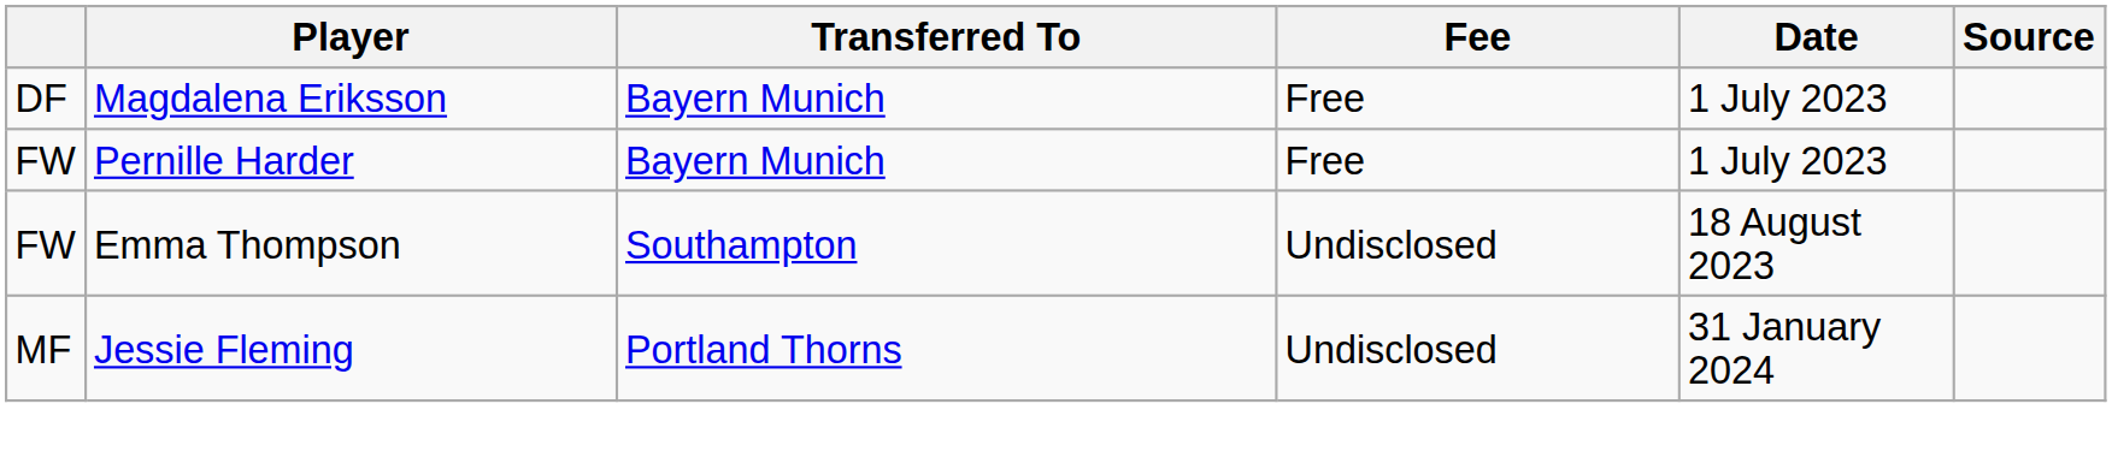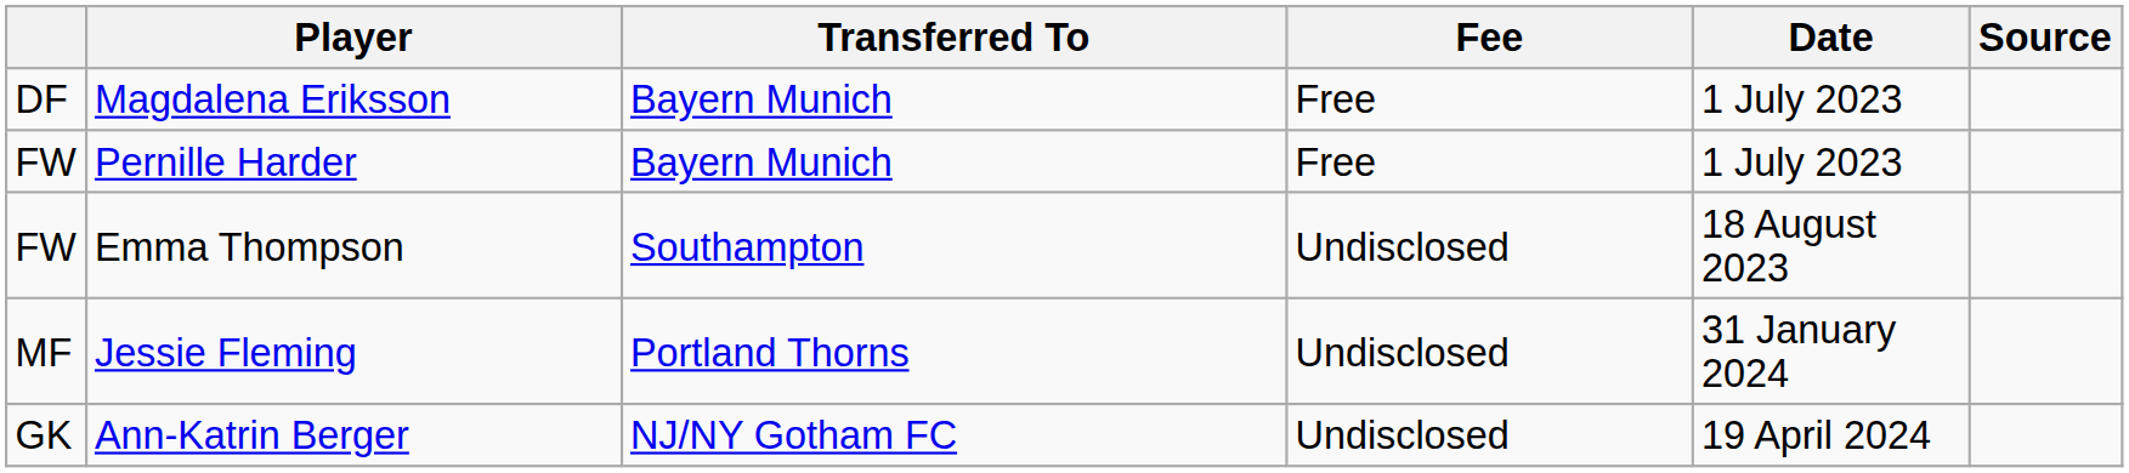+ row: GK | Ann-Katrin Berger | NJ/NY Gotham FC | Undisclosed | 19 April 2024
